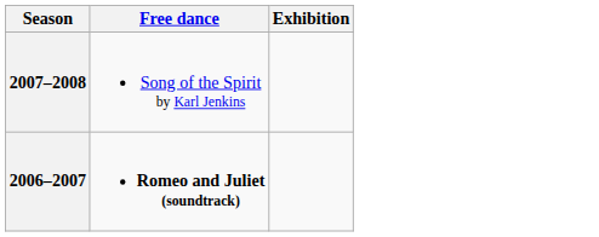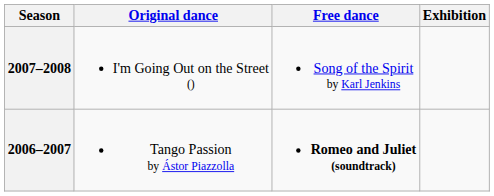+ column: Original dance | I'm Going Out on the Street () | Tango Passion by Ástor Piazzolla
